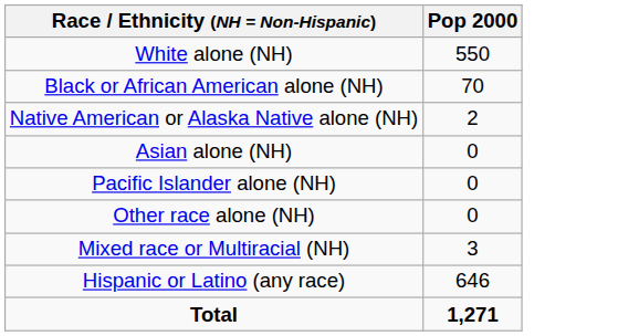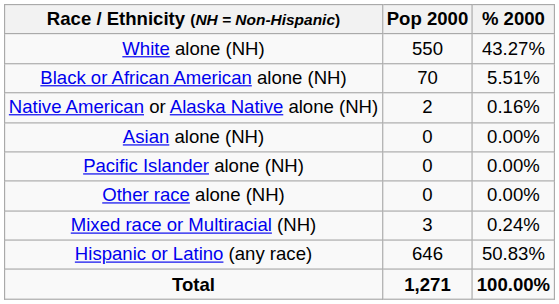+ column: % 2000 | 43.27% | 5.51% | 0.16% | 0.00% | 0.00% | 0.00% | 0.24% | 50.83% | 100.00%
